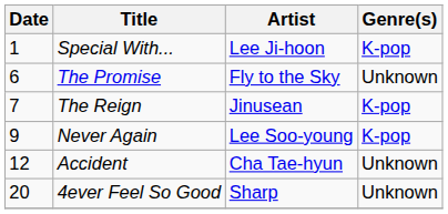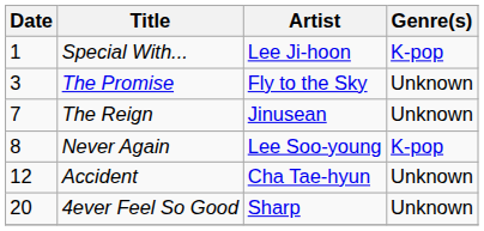The Promise | Date: 6 -> 3
The Reign | Genre(s): K-pop -> Unknown
Never Again | Date: 9 -> 8
